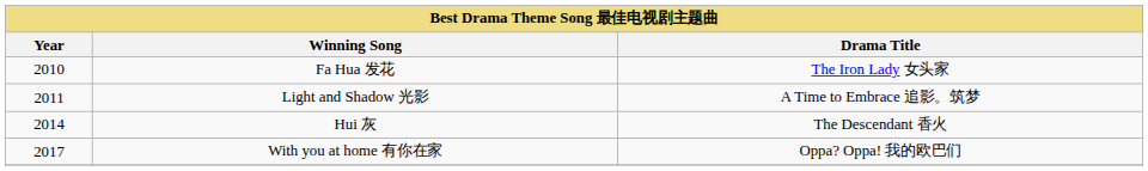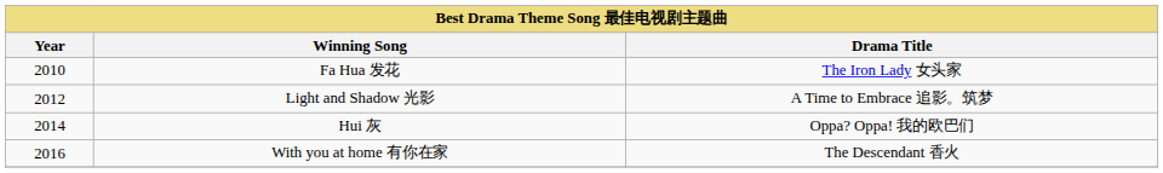Light and Shadow 光影 | Year: 2011 -> 2012
Hui 灰 | Drama Title: The Descendant 香火 -> Oppa? Oppa! 我的欧巴们
With you at home 有你在家 | Year: 2017 -> 2016
With you at home 有你在家 | Drama Title: Oppa? Oppa! 我的欧巴们 -> The Descendant 香火
